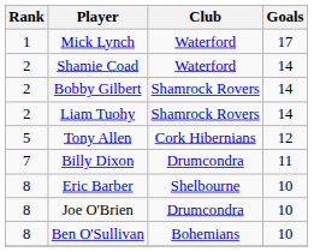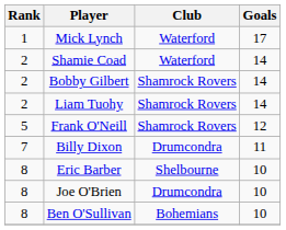- row: 5 | Tony Allen | Cork Hibernians | 12
+ row: 5 | Frank O'Neill | Shamrock Rovers | 12
